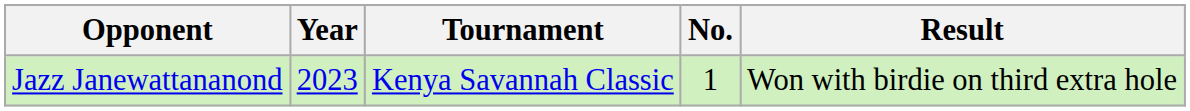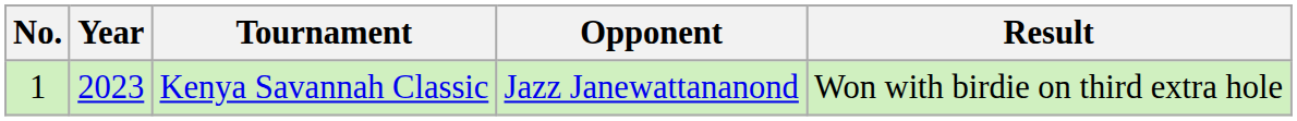columns swapped: No. <-> Opponent
